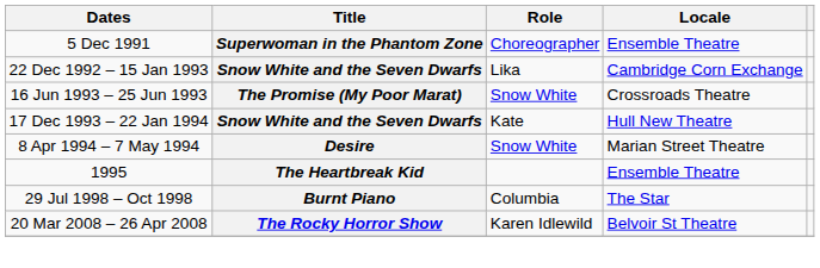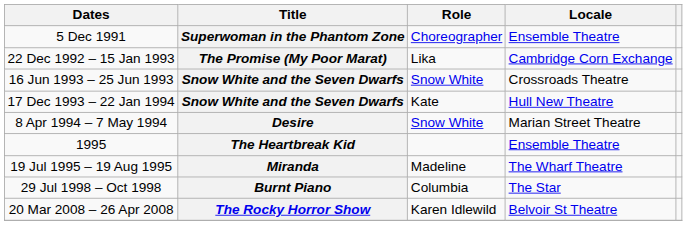22 Dec 1992 – 15 Jan 1993 | Title: Snow White and the Seven Dwarfs -> The Promise (My Poor Marat)
16 Jun 1993 – 25 Jun 1993 | Title: The Promise (My Poor Marat) -> Snow White and the Seven Dwarfs
+ row: 19 Jul 1995 – 19 Aug 1995 | Miranda | Madeline | The Wharf Theatre
